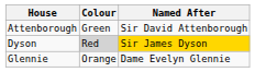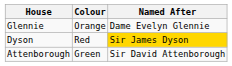rows swapped: Attenborough <-> Glennie
Dyson | Colour: lightgrey background -> no background
